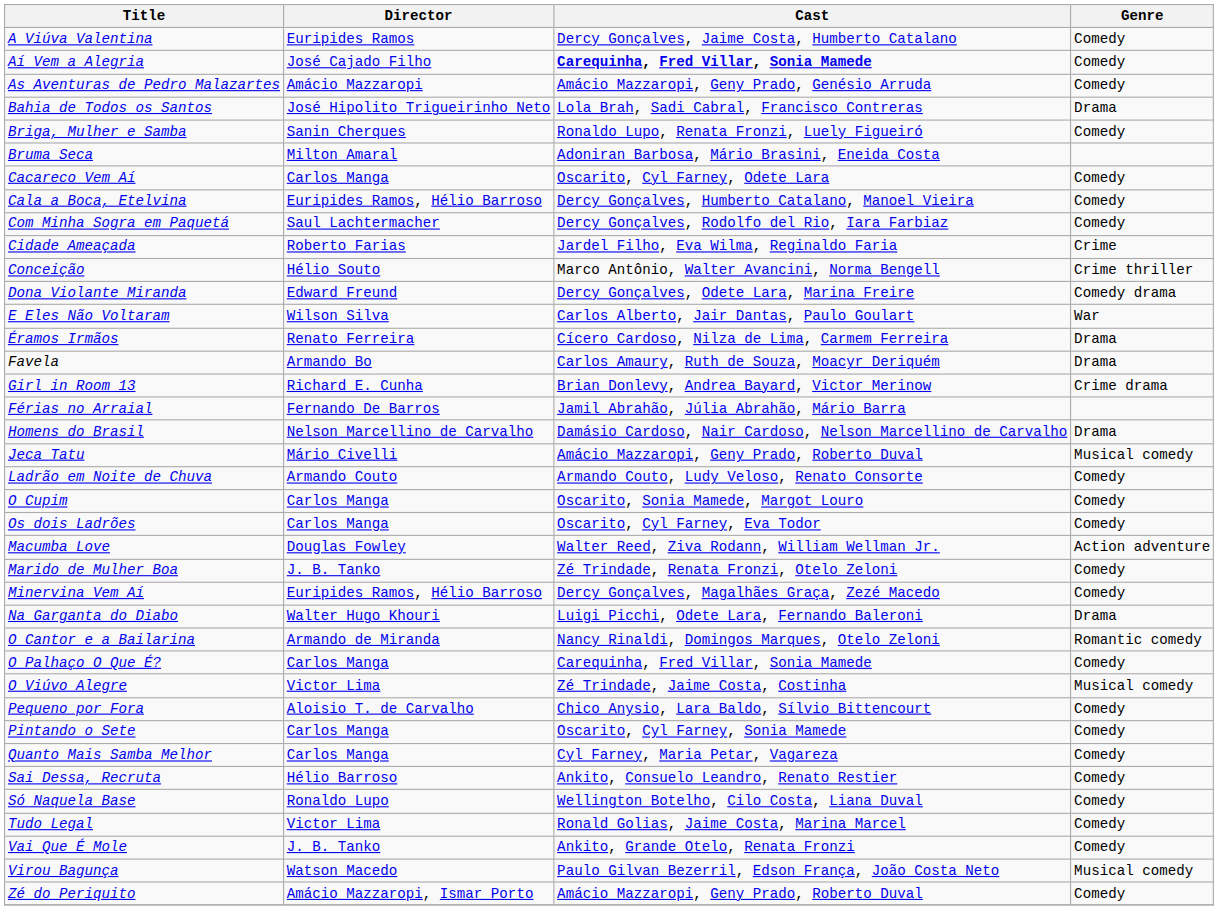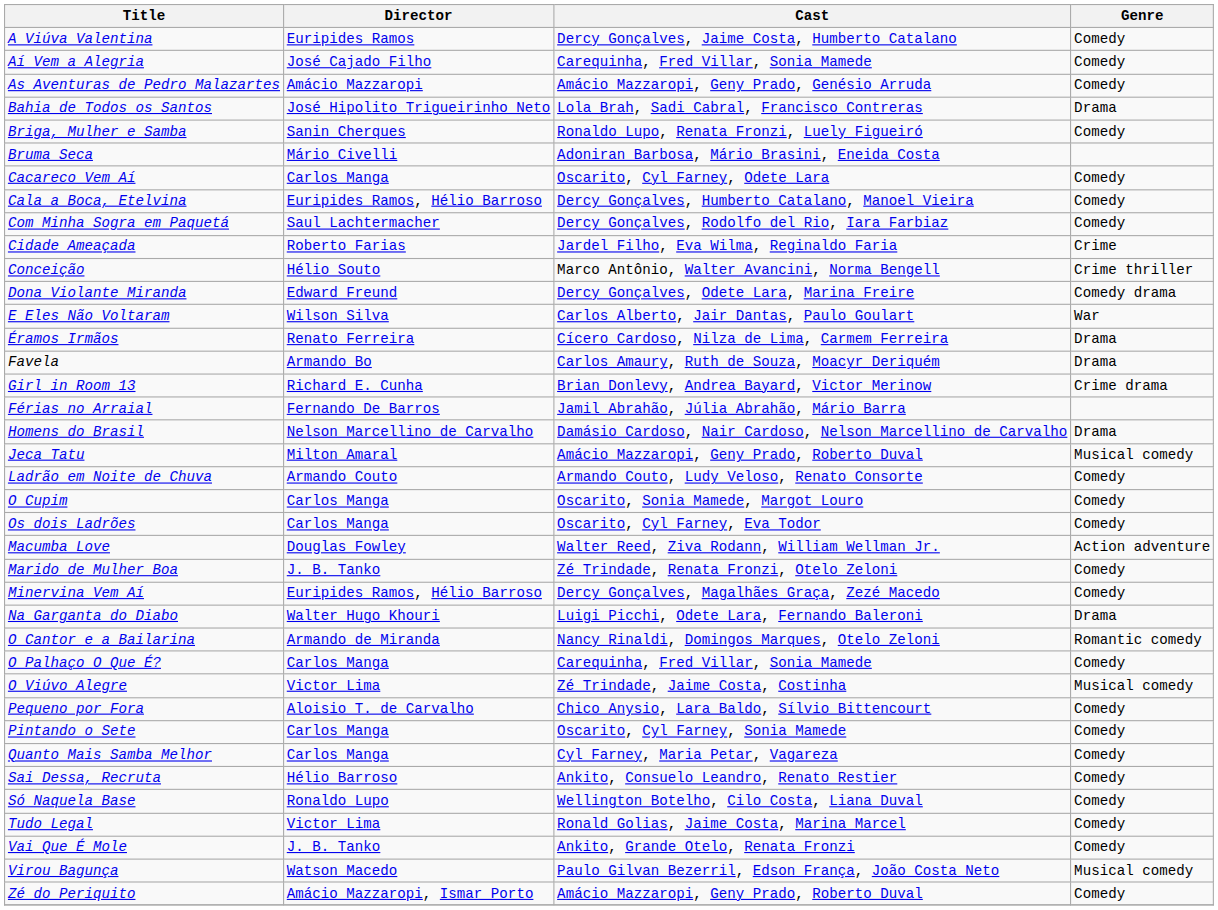Aí Vem a Alegria | Cast: bold -> normal
Bruma Seca | Director: Milton Amaral -> Mário Civelli
Jeca Tatu | Director: Mário Civelli -> Milton Amaral
